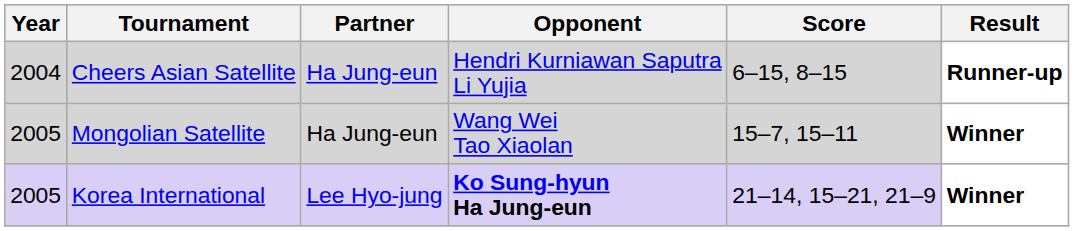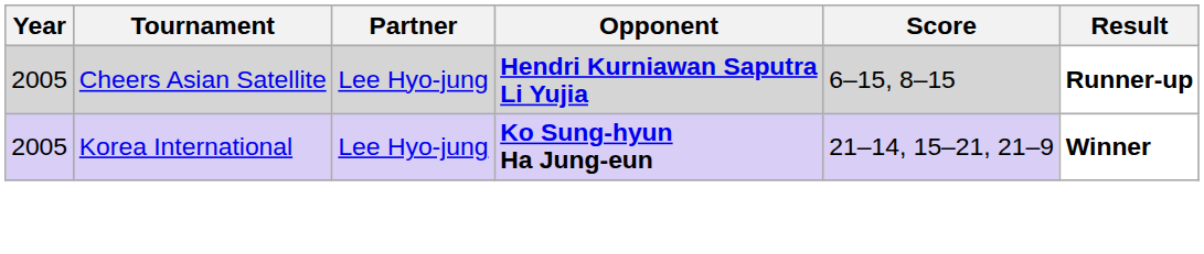Cheers Asian Satellite | Year: 2004 -> 2005
Cheers Asian Satellite | Partner: Ha Jung-eun -> Lee Hyo-jung
Cheers Asian Satellite | Opponent: normal -> bold
- row: 2005 | Mongolian Satellite | Ha Jung-eun | Wang Wei Tao Xiaolan | 15–7, 15–11 | Winner
